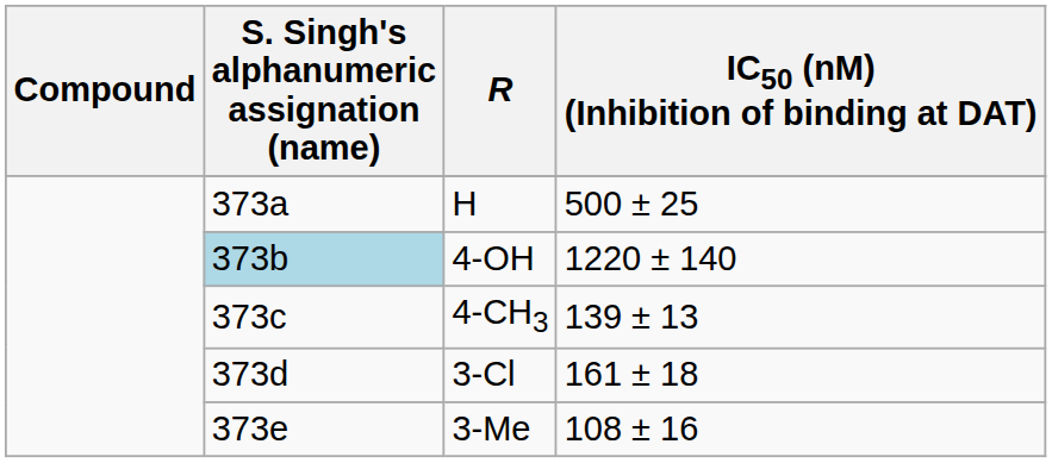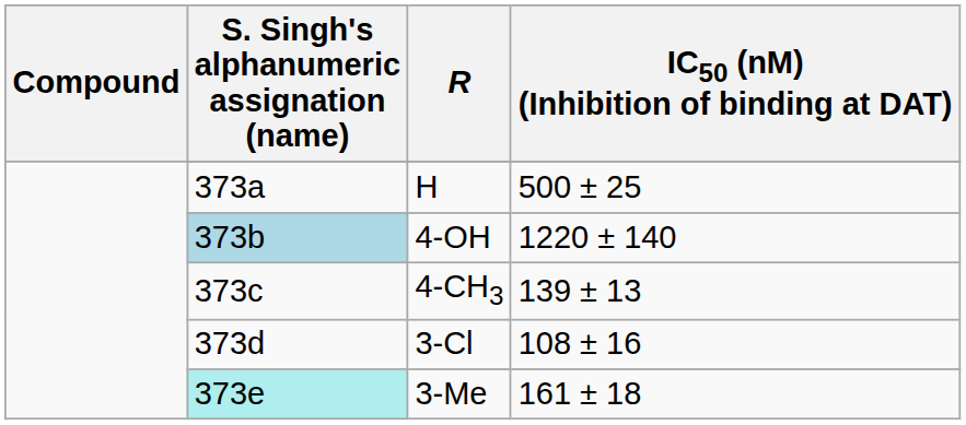3-Cl | IC50 (nM) (Inhibition of binding at DAT): 161 ± 18 -> 108 ± 16
3-Me | S. Singh's alphanumeric assignation (name): no background -> paleturquoise background
3-Me | IC50 (nM) (Inhibition of binding at DAT): 108 ± 16 -> 161 ± 18
